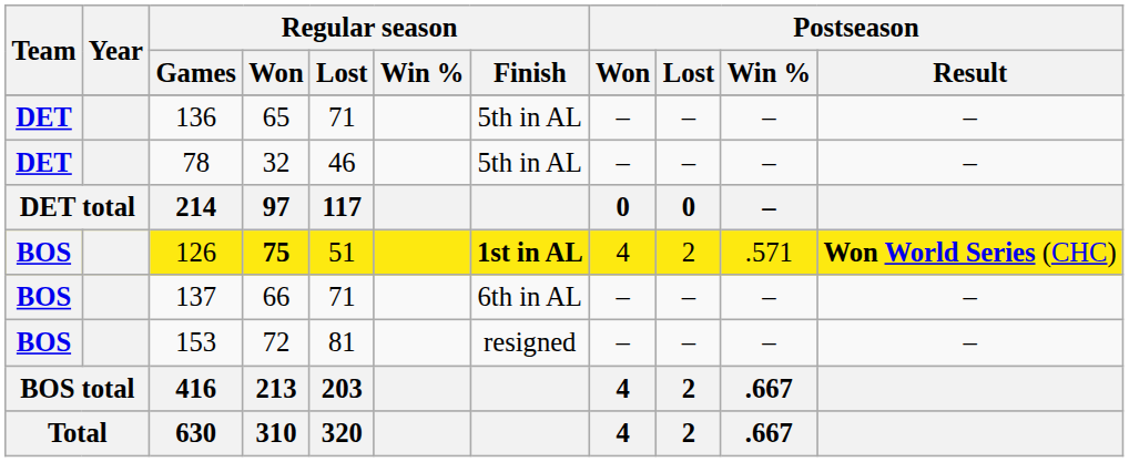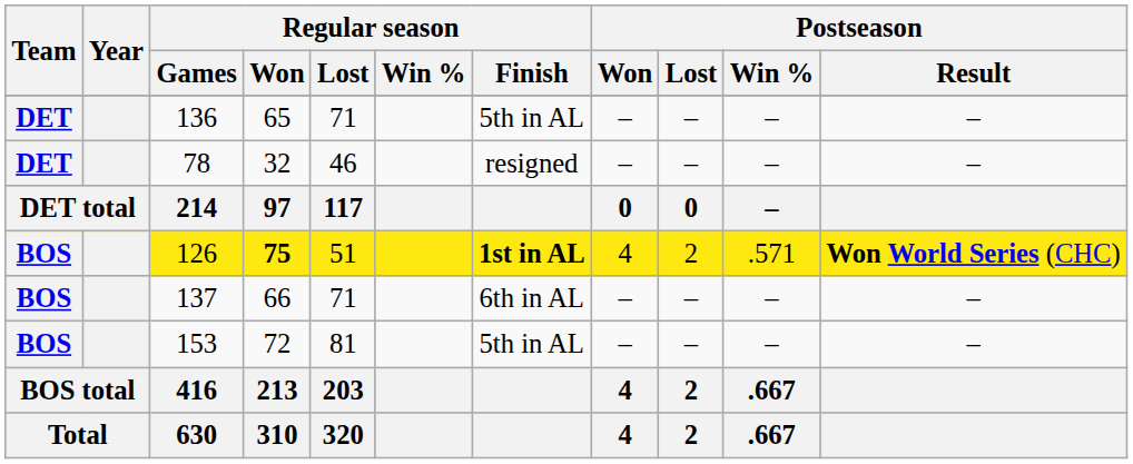78 | Regular season / Finish: 5th in AL -> resigned
153 | Regular season / Finish: resigned -> 5th in AL
